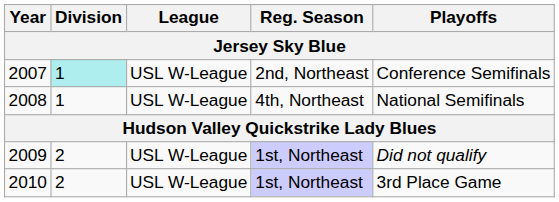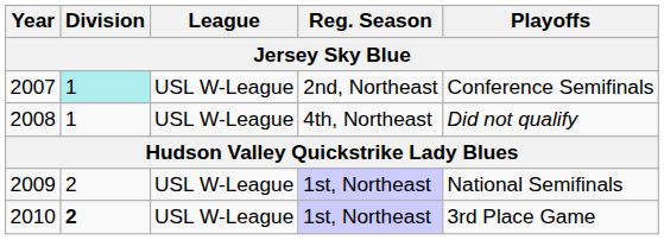2008 | Playoffs: National Semifinals -> Did not qualify
2009 | Playoffs: Did not qualify -> National Semifinals
2010 | Division: normal -> bold
